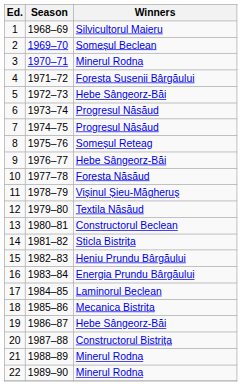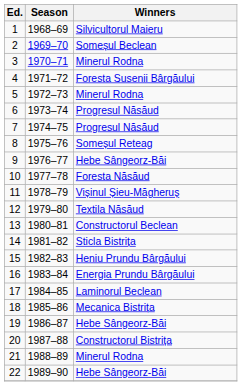5 | Winners: Hebe Sângeorz-Băi -> Minerul Rodna
22 | Winners: Minerul Rodna -> Hebe Sângeorz-Băi
